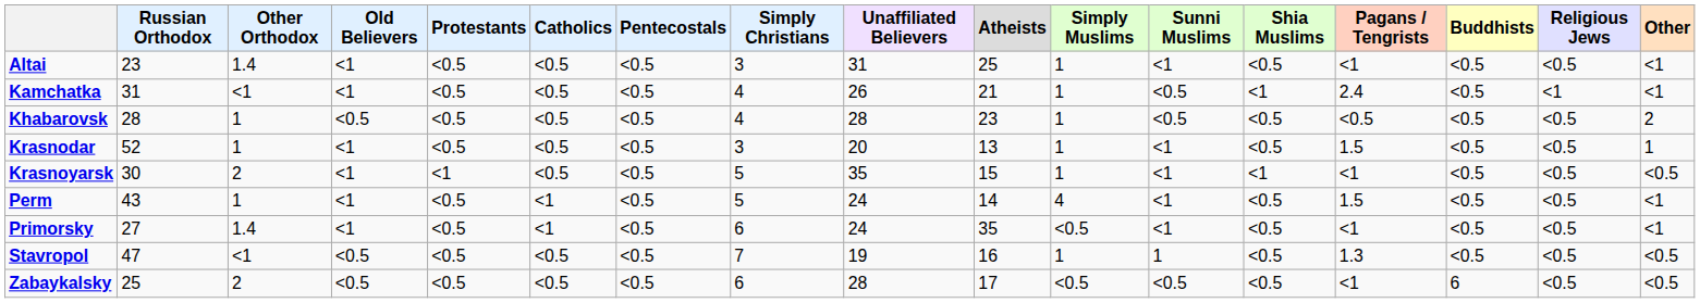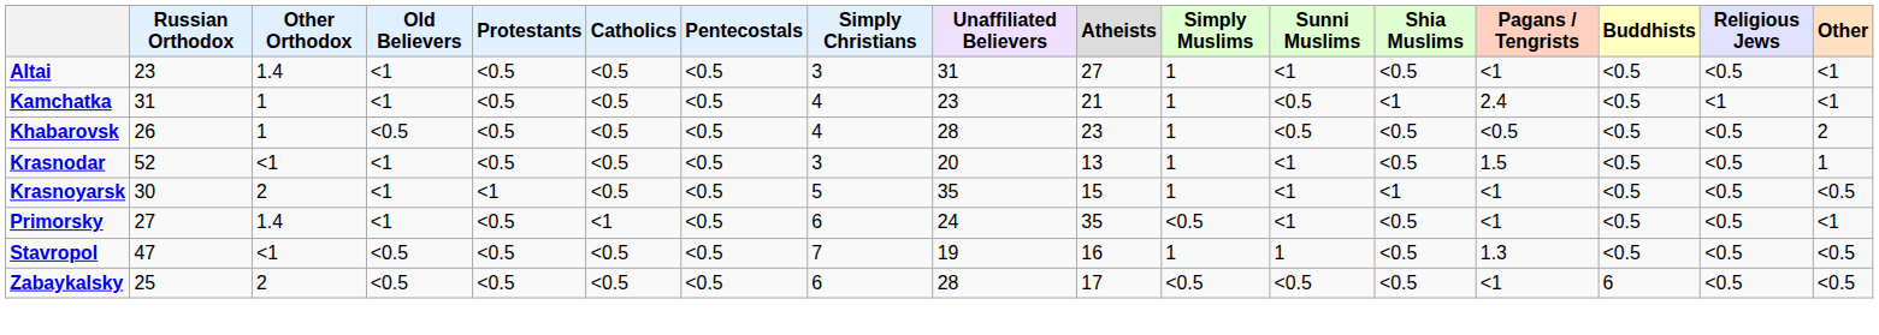Altai | Atheists: 25 -> 27
Kamchatka | Other Orthodox: <1 -> 1
Kamchatka | Unaffiliated Believers: 26 -> 23
Khabarovsk | Russian Orthodox: 28 -> 26
Krasnodar | Other Orthodox: 1 -> <1
- row: Perm | 43 | 1 | <1 | <0.5 | <1 | <0.5 | 5 | 24 | 14 | 4 | <1 | <0.5 | 1.5 | <0.5 | <0.5 | <1
